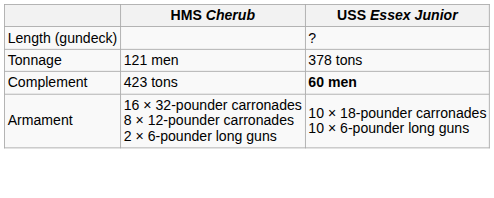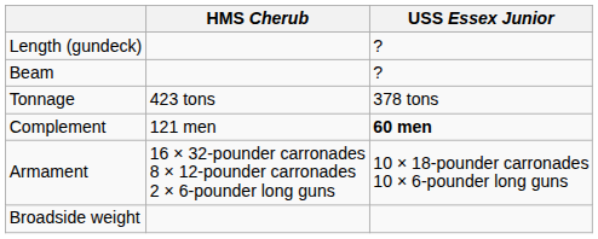+ row: Beam | ?
Tonnage | HMS Cherub: 121 men -> 423 tons
Complement | HMS Cherub: 423 tons -> 121 men
+ row: Broadside weight
